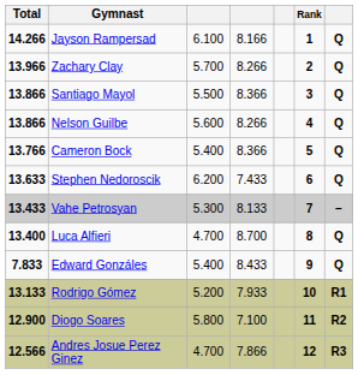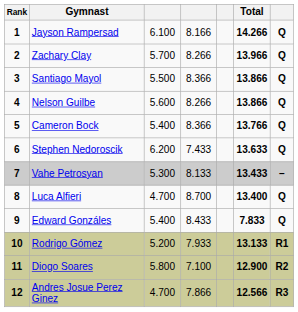columns swapped: Rank <-> Total
